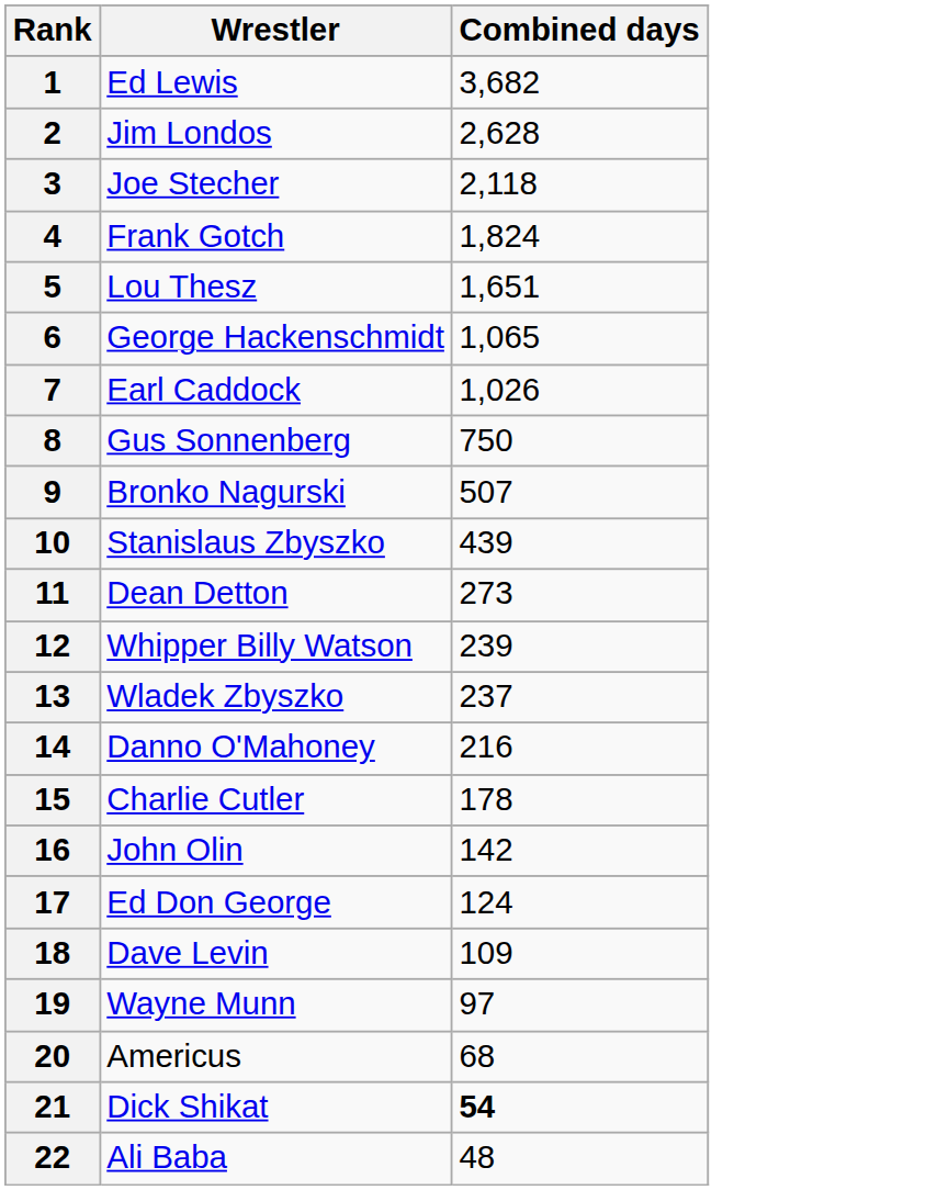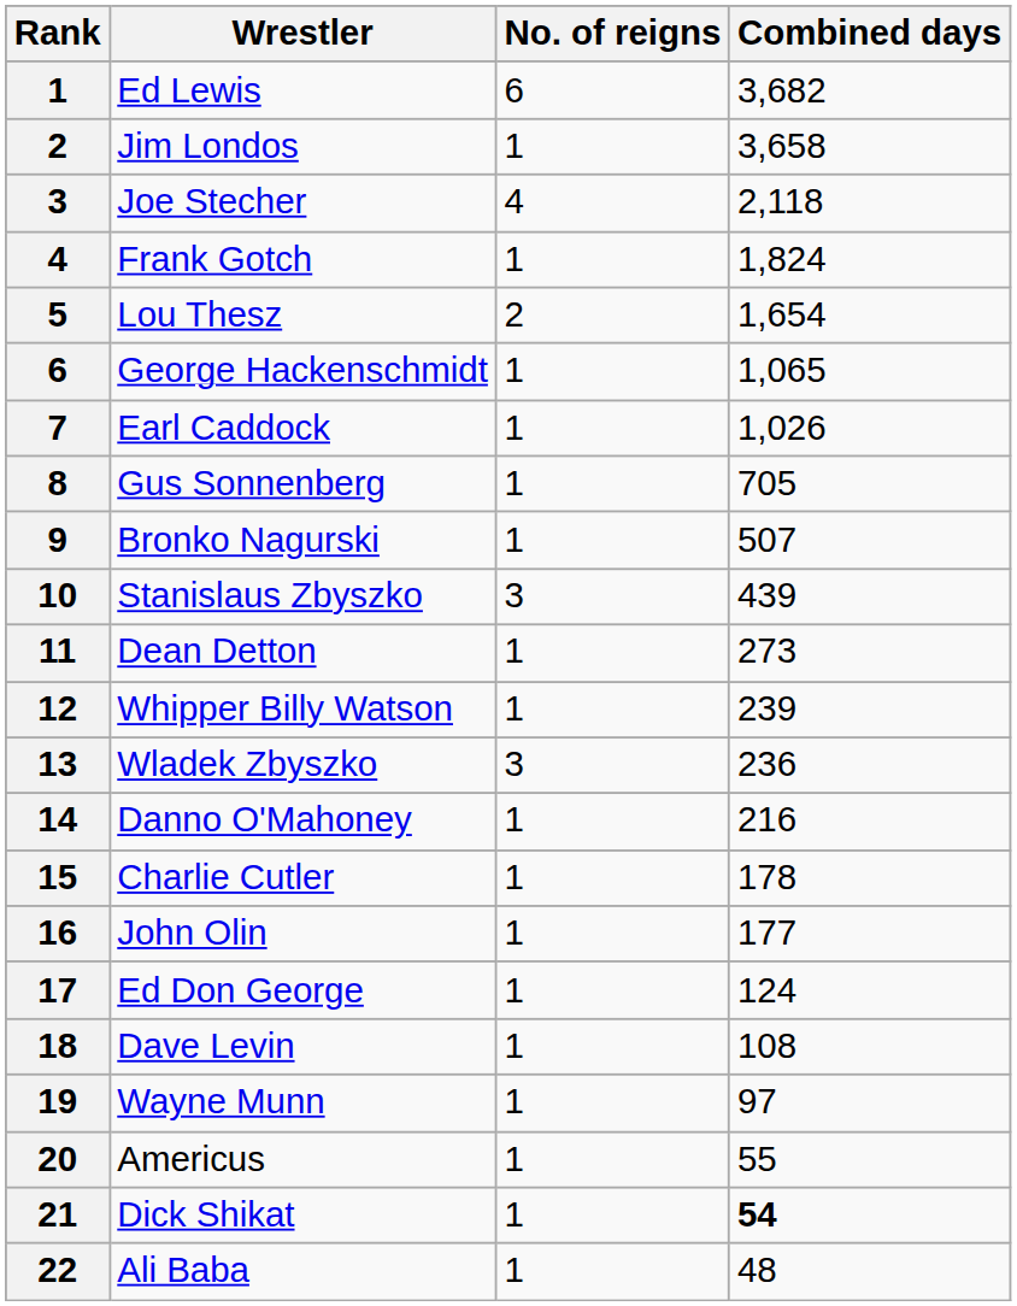+ column: No. of reigns | 6 | 1 | 4 | 1 | 2 | 1 | 1 | 1 | 1 | 3 | 1 | 1 | 3 | 1 | 1 | 1 | 1 | 1 | 1 | 1 | 1 | 1
Jim Londos | Combined days: 2,628 -> 3,658
Lou Thesz | Combined days: 1,651 -> 1,654
Gus Sonnenberg | Combined days: 750 -> 705
Wladek Zbyszko | Combined days: 237 -> 236
John Olin | Combined days: 142 -> 177
Dave Levin | Combined days: 109 -> 108
Americus | Combined days: 68 -> 55
